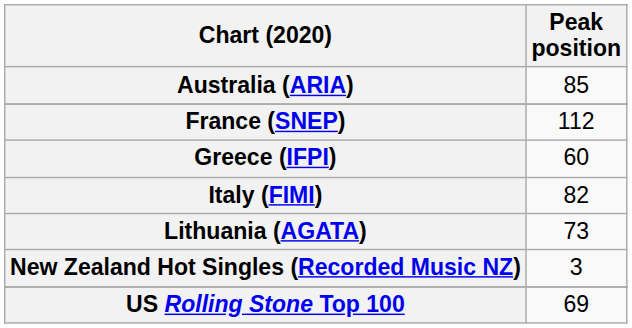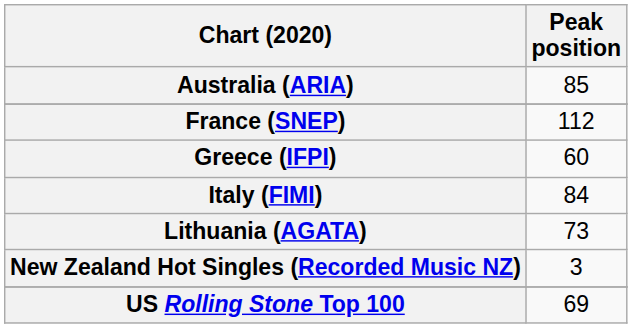Italy (FIMI) | Peak position: 82 -> 84
